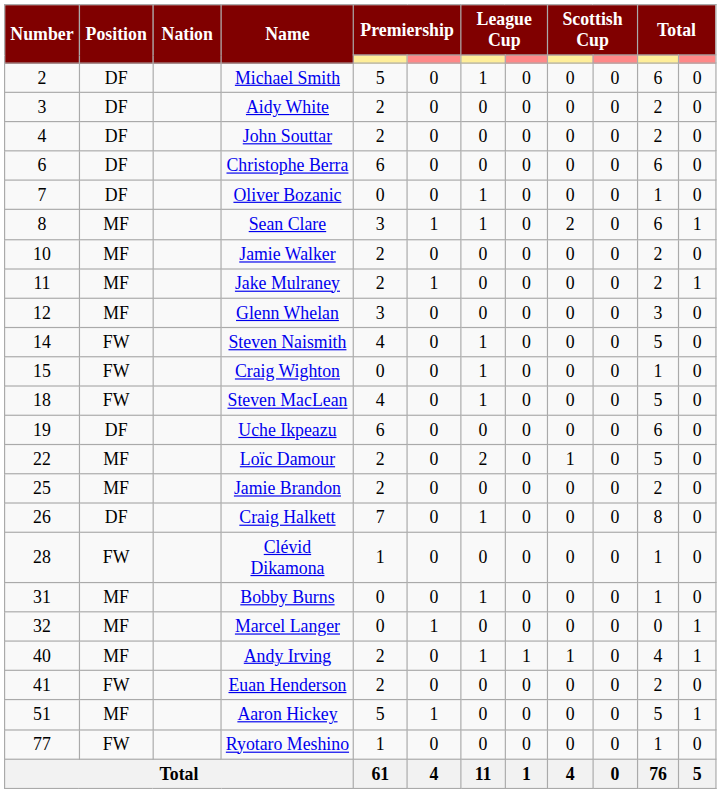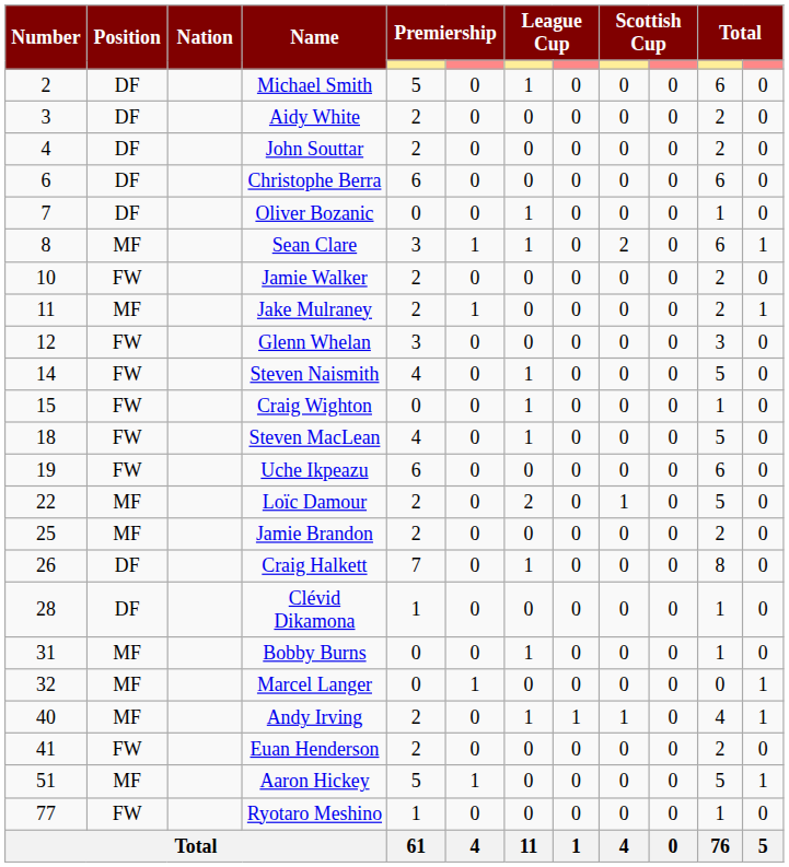Jamie Walker | Position: MF -> FW
Glenn Whelan | Position: MF -> FW
Uche Ikpeazu | Position: DF -> FW
Clévid Dikamona | Position: FW -> DF
